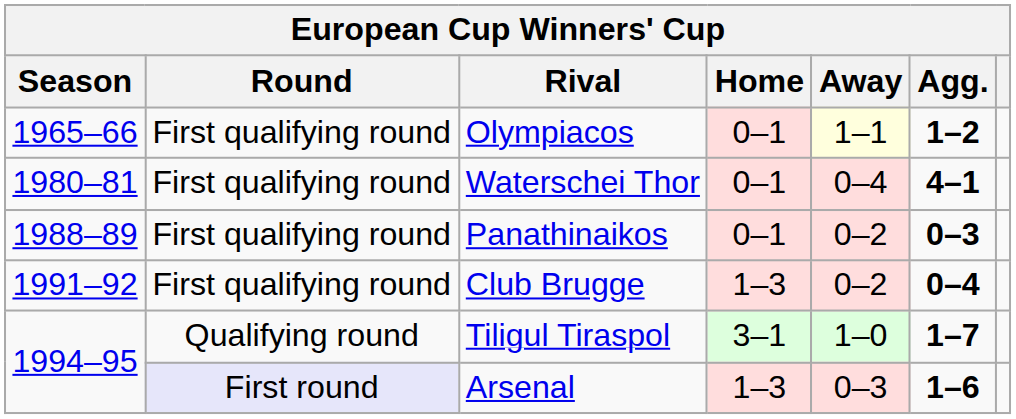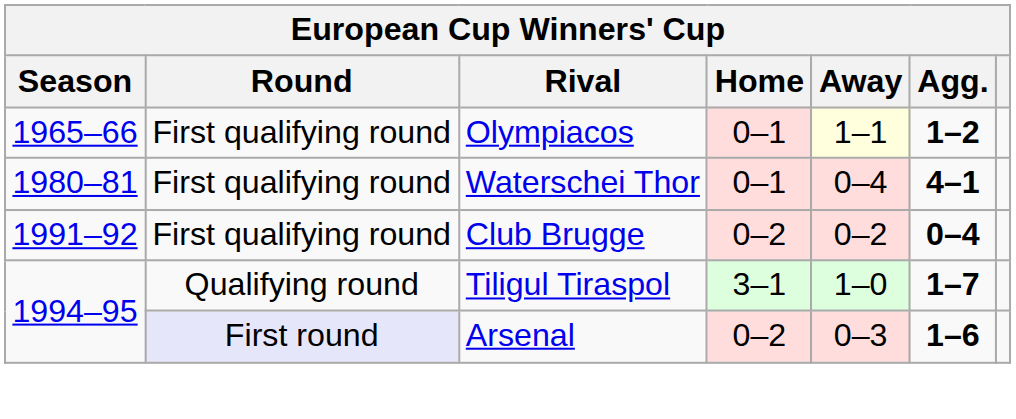- row: 1988–89 | First qualifying round | Panathinaikos | 0–1 | 0–2 | 0–3
Club Brugge | Home: 1–3 -> 0–2
Arsenal | Home: 1–3 -> 0–2
